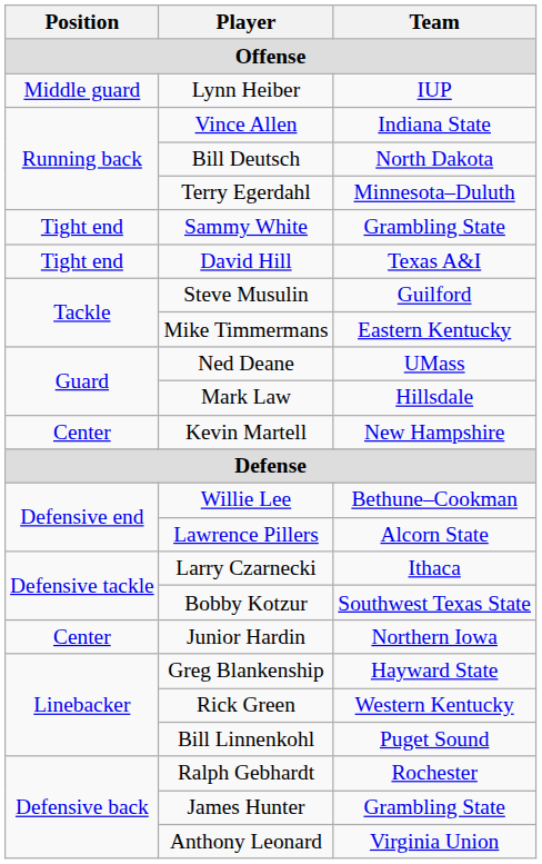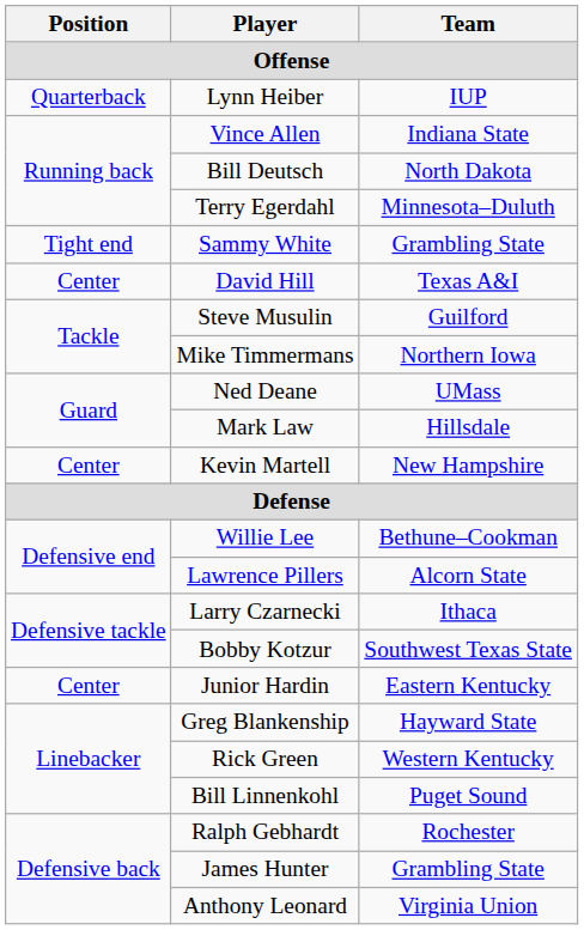Lynn Heiber | Position: Middle guard -> Quarterback
David Hill | Position: Tight end -> Center
Mike Timmermans | Team: Eastern Kentucky -> Northern Iowa
Junior Hardin | Team: Northern Iowa -> Eastern Kentucky
